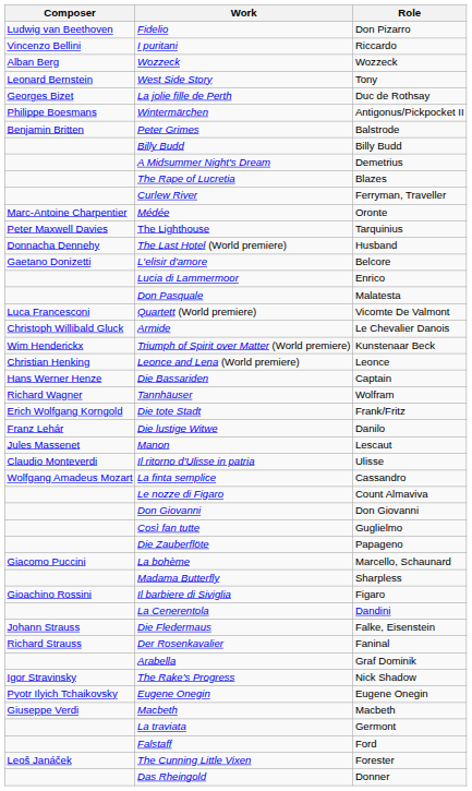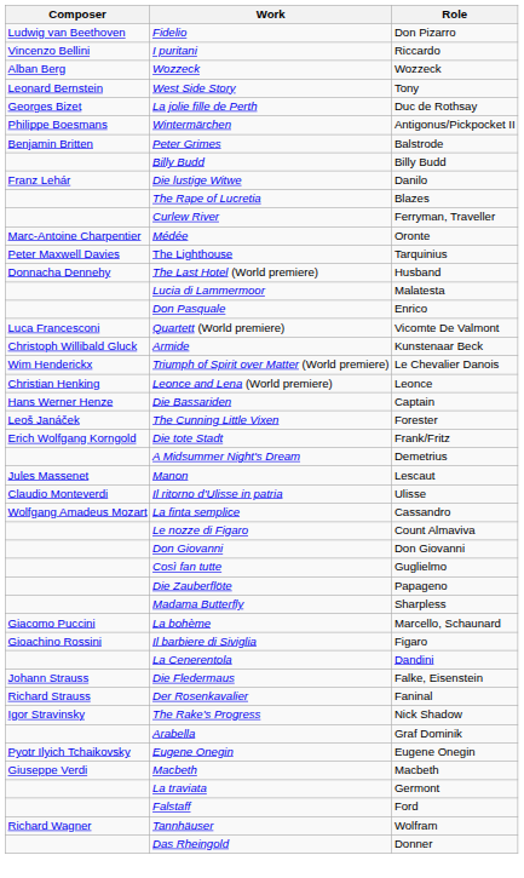rows swapped: A Midsummer Night's Dream <-> Die lustige Witwe
- row: Gaetano Donizetti | L'elisir d'amore | Belcore
Lucia di Lammermoor | Role: Enrico -> Malatesta
Don Pasquale | Role: Malatesta -> Enrico
Armide | Role: Le Chevalier Danois -> Kunstenaar Beck
Triumph of Spirit over Matter (World premiere) | Role: Kunstenaar Beck -> Le Chevalier Danois
rows swapped: The Cunning Little Vixen <-> Tannhäuser
rows swapped: La bohème <-> Madama Butterfly
rows swapped: Arabella <-> The Rake's Progress
